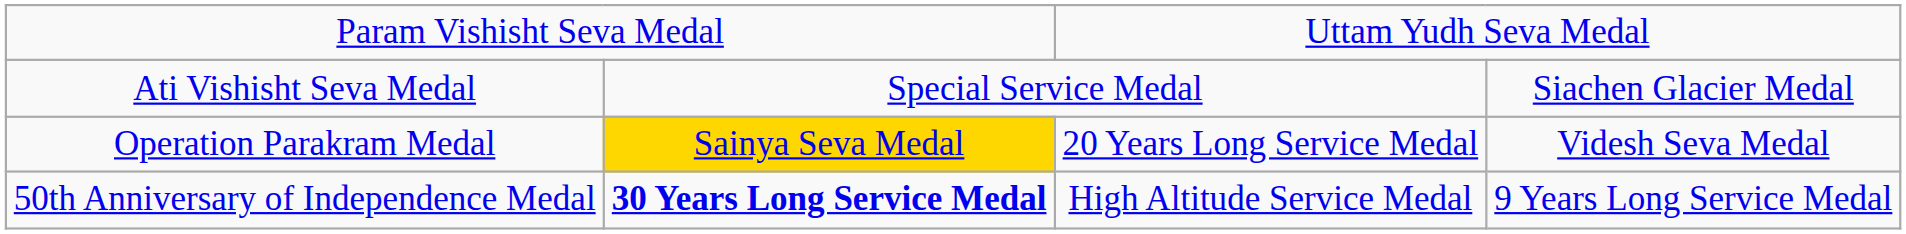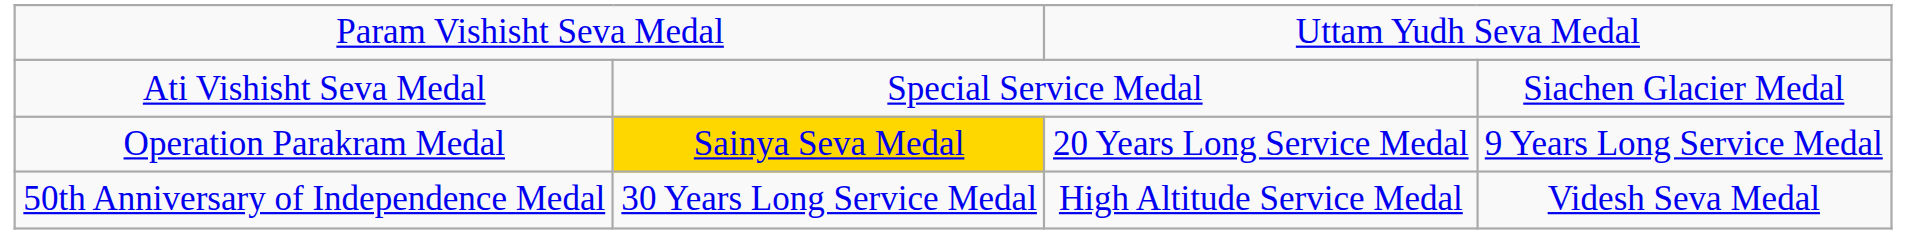Operation Parakram Medal | column 4: Videsh Seva Medal -> 9 Years Long Service Medal
50th Anniversary of Independence Medal | column 2: bold -> normal
50th Anniversary of Independence Medal | column 4: 9 Years Long Service Medal -> Videsh Seva Medal
